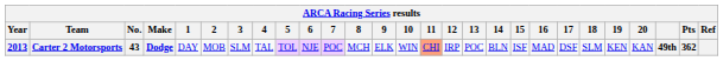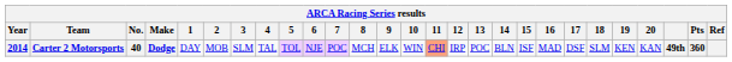Carter 2 Motorsports | Year: 2013 -> 2014
Carter 2 Motorsports | No.: 43 -> 40
Carter 2 Motorsports | Pts: 362 -> 360
